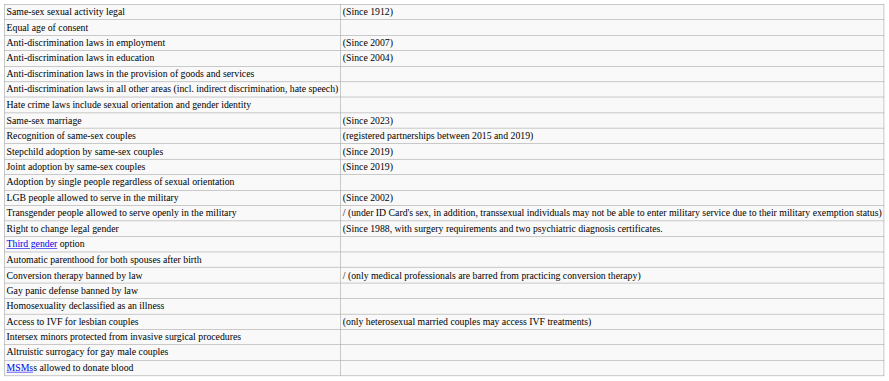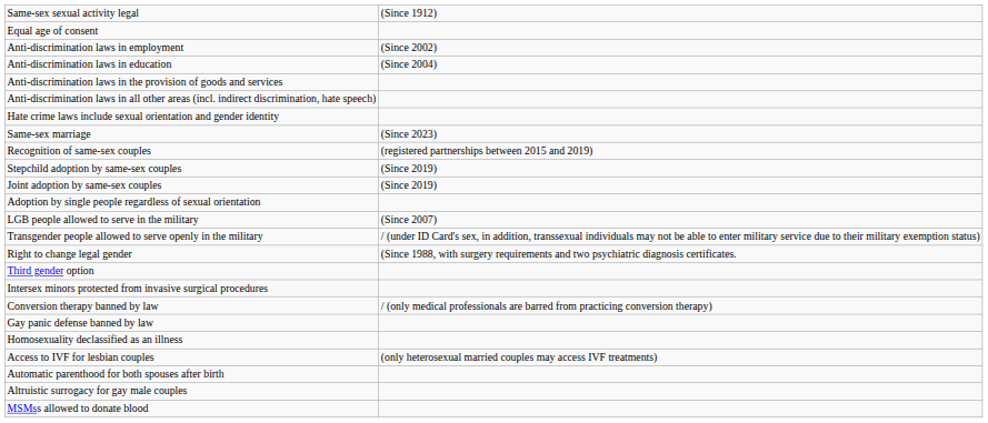Anti-discrimination laws in employment | column 2: (Since 2007) -> (Since 2002)
LGB people allowed to serve in the military | column 2: (Since 2002) -> (Since 2007)
rows swapped: Intersex minors protected from invasive surgical procedures <-> Automatic parenthood for both spouses after birth
